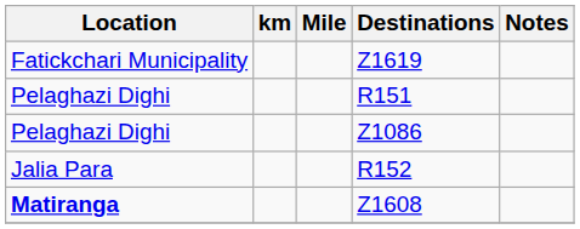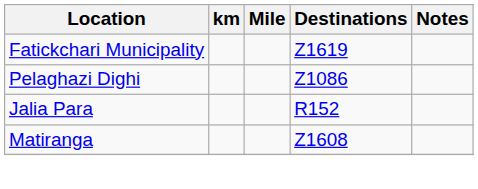- row: Pelaghazi Dighi | R151
Z1608 | Location: bold -> normal
